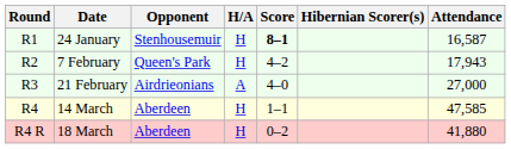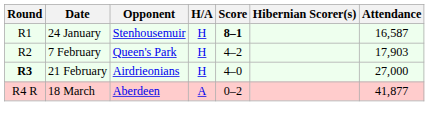7 February | Attendance: 17,943 -> 17,903
21 February | Round: normal -> bold
21 February | H/A: A -> H
- row: R4 | 14 March | Aberdeen | H | 1–1 | 47,585
18 March | H/A: H -> A
18 March | Attendance: 41,880 -> 41,877
